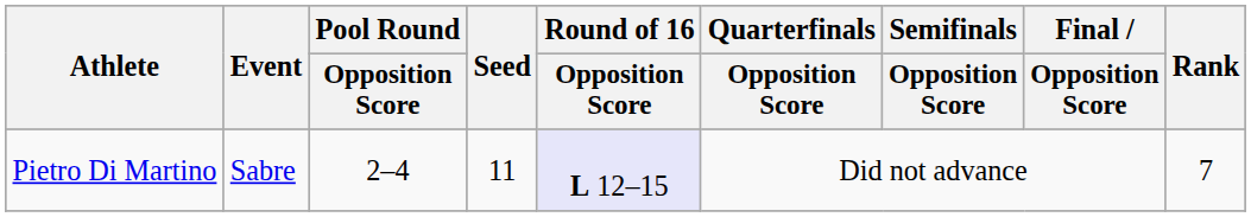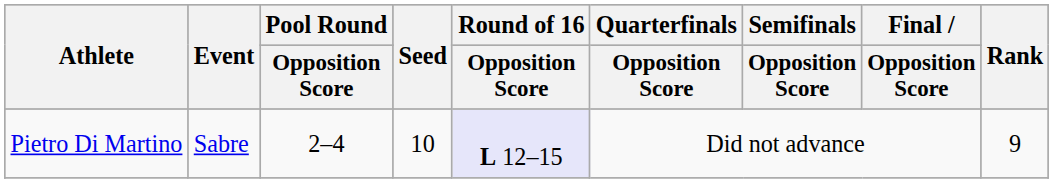Pietro Di Martino | Seed: 11 -> 10
Pietro Di Martino | Rank: 7 -> 9
